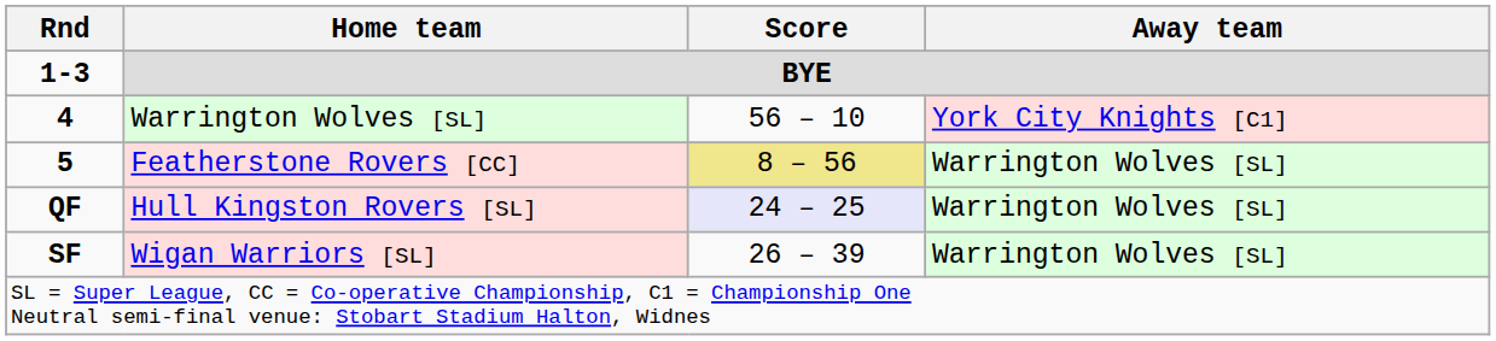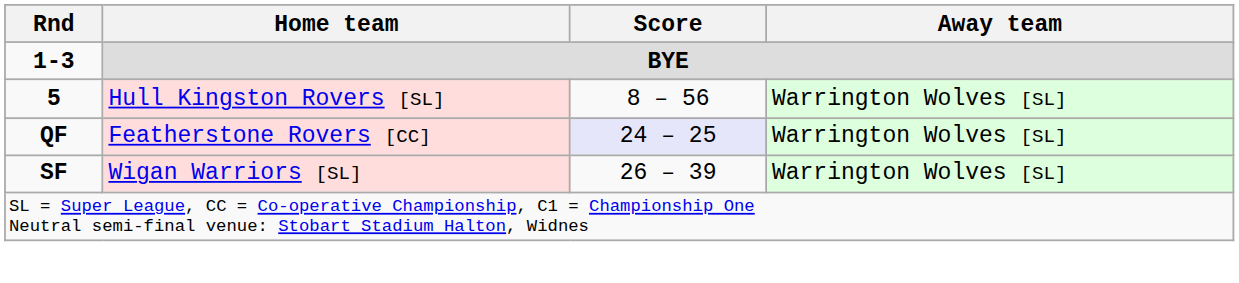- row: 4 | Warrington Wolves [SL] | 56 – 10 | York City Knights [C1]
5 | Home team: Featherstone Rovers [CC] -> Hull Kingston Rovers [SL]
5 | Score: khaki background -> no background
QF | Home team: Hull Kingston Rovers [SL] -> Featherstone Rovers [CC]
